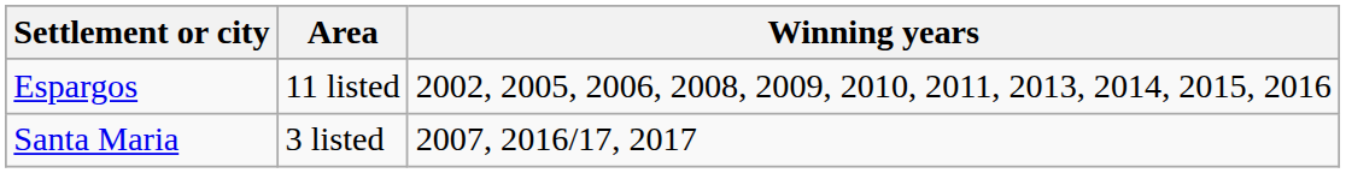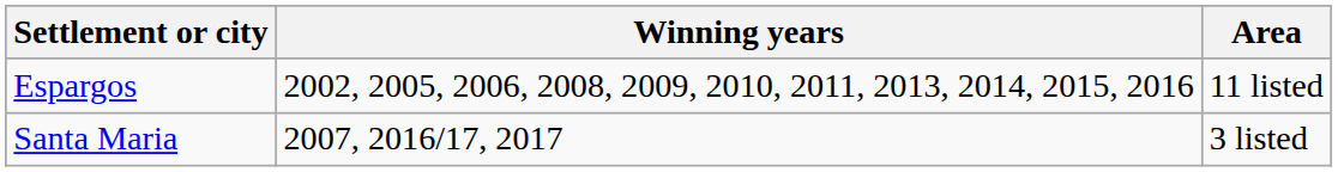columns swapped: Area <-> Winning years
